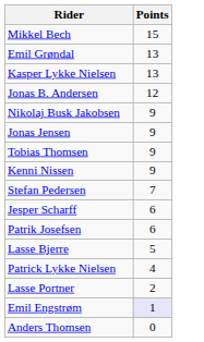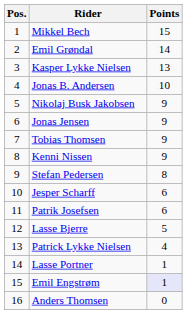+ column: Pos. | 1 | 2 | 3 | 4 | 5 | 6 | 7 | 8 | 9 | 10 | 11 | 12 | 13 | 14 | 15 | 16
Emil Grøndal | Points: 13 -> 14
Jonas B. Andersen | Points: 12 -> 10
Stefan Pedersen | Points: 7 -> 8
Lasse Portner | Points: 2 -> 1
